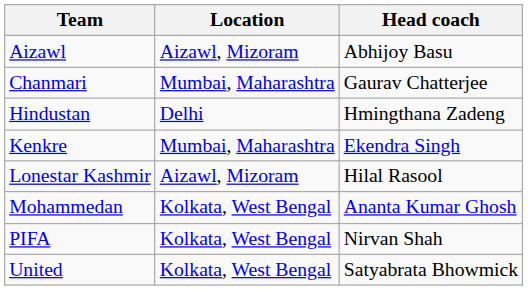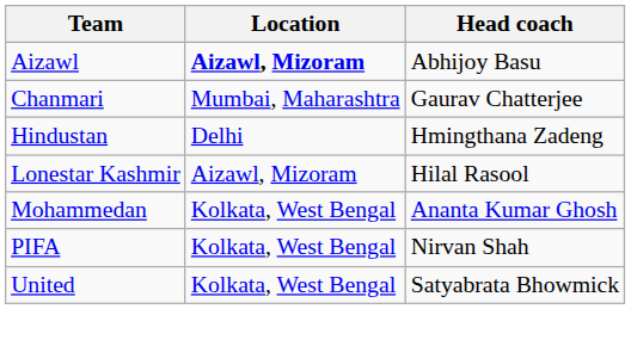Aizawl | Location: normal -> bold
- row: Kenkre | Mumbai, Maharashtra | Ekendra Singh
